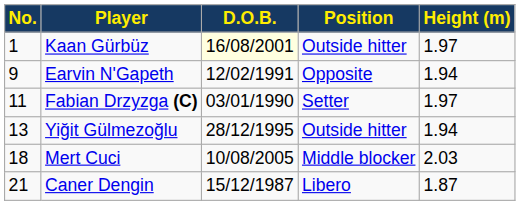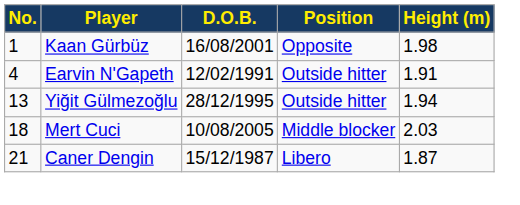Kaan Gürbüz | D.O.B.: lightyellow background -> no background
Kaan Gürbüz | Position: Outside hitter -> Opposite
Kaan Gürbüz | Height (m): 1.97 -> 1.98
Earvin N'Gapeth | No.: 9 -> 4
Earvin N'Gapeth | Position: Opposite -> Outside hitter
Earvin N'Gapeth | Height (m): 1.94 -> 1.91
- row: 11 | Fabian Drzyzga (C) | 03/01/1990 | Setter | 1.97
